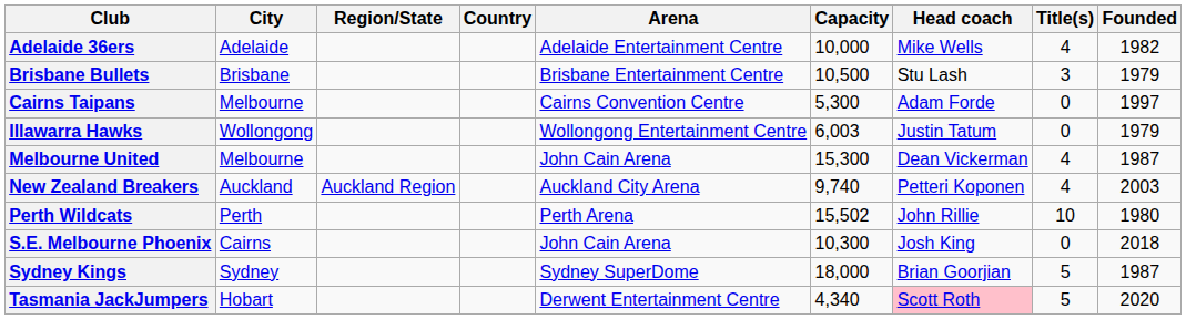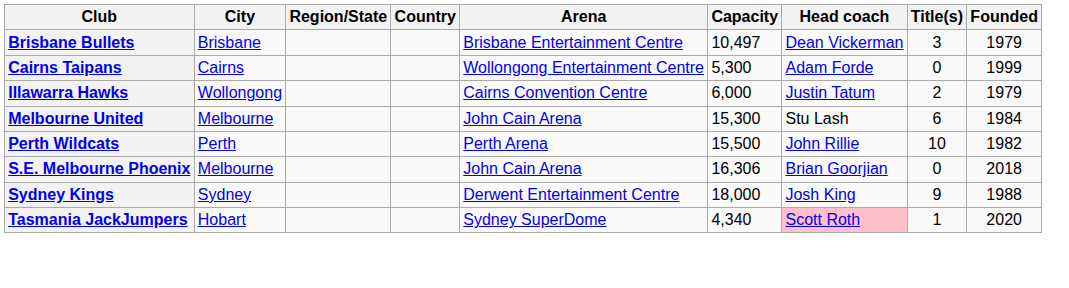- row: Adelaide 36ers | Adelaide | Adelaide Entertainment Centre | 10,000 | Mike Wells | 4 | 1982
Brisbane Bullets | Capacity: 10,500 -> 10,497
Brisbane Bullets | Head coach: Stu Lash -> Dean Vickerman
Cairns Taipans | City: Melbourne -> Cairns
Cairns Taipans | Arena: Cairns Convention Centre -> Wollongong Entertainment Centre
Cairns Taipans | Founded: 1997 -> 1999
Illawarra Hawks | Arena: Wollongong Entertainment Centre -> Cairns Convention Centre
Illawarra Hawks | Capacity: 6,003 -> 6,000
Illawarra Hawks | Title(s): 0 -> 2
Melbourne United | Head coach: Dean Vickerman -> Stu Lash
Melbourne United | Title(s): 4 -> 6
Melbourne United | Founded: 1987 -> 1984
- row: New Zealand Breakers | Auckland | Auckland Region | Auckland City Arena | 9,740 | Petteri Koponen | 4 | 2003
Perth Wildcats | Capacity: 15,502 -> 15,500
Perth Wildcats | Founded: 1980 -> 1982
S.E. Melbourne Phoenix | City: Cairns -> Melbourne
S.E. Melbourne Phoenix | Capacity: 10,300 -> 16,306
S.E. Melbourne Phoenix | Head coach: Josh King -> Brian Goorjian
Sydney Kings | Arena: Sydney SuperDome -> Derwent Entertainment Centre
Sydney Kings | Head coach: Brian Goorjian -> Josh King
Sydney Kings | Title(s): 5 -> 9
Sydney Kings | Founded: 1987 -> 1988
Tasmania JackJumpers | Arena: Derwent Entertainment Centre -> Sydney SuperDome
Tasmania JackJumpers | Title(s): 5 -> 1
